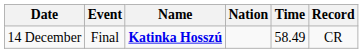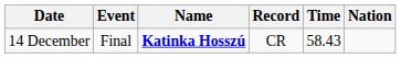columns swapped: Nation <-> Record
14 December | Time: 58.49 -> 58.43
